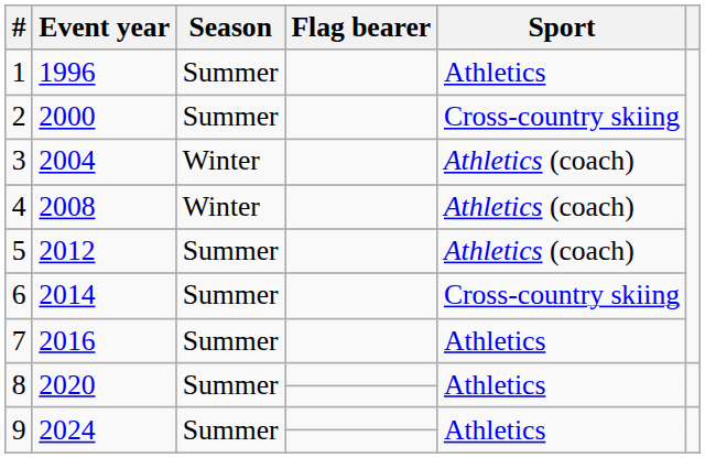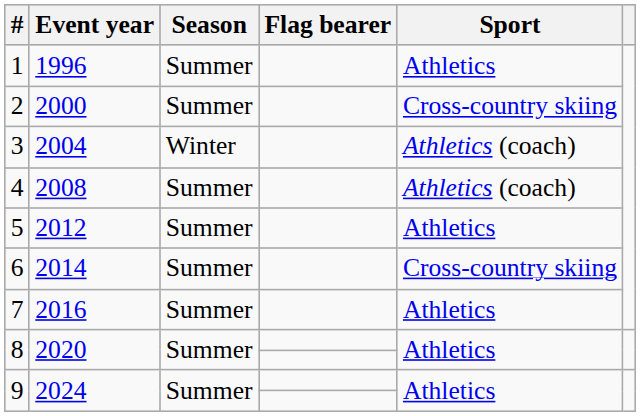4 | Season: Winter -> Summer
5 | Sport: Athletics (coach) -> Athletics
